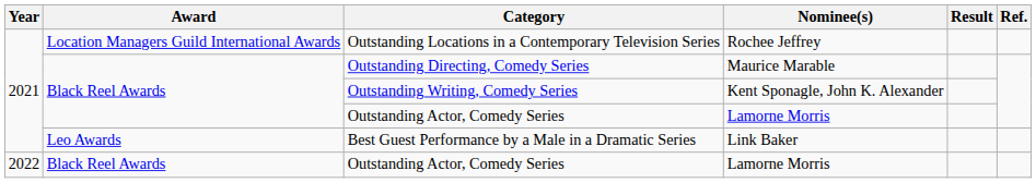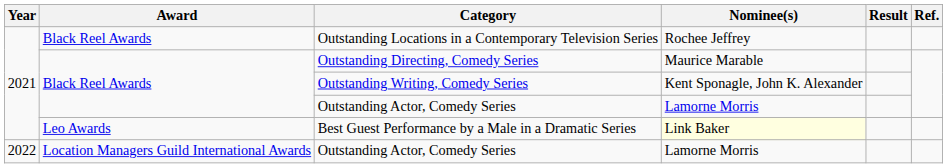Outstanding Locations in a Contemporary Television Series | Award: Location Managers Guild International Awards -> Black Reel Awards
Best Guest Performance by a Male in a Dramatic Series | Nominee(s): no background -> lightyellow background
2022 / Outstanding Actor, Comedy Series | Award: Black Reel Awards -> Location Managers Guild International Awards
